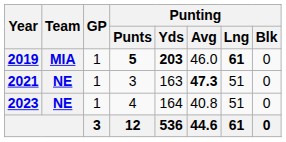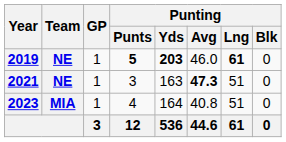2019 | Team: MIA -> NE
2023 | Team: NE -> MIA
